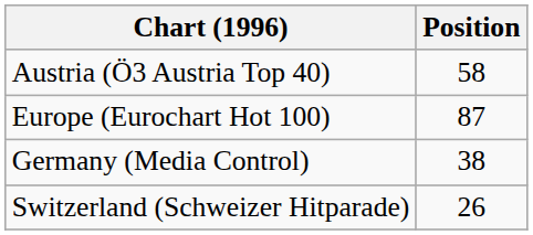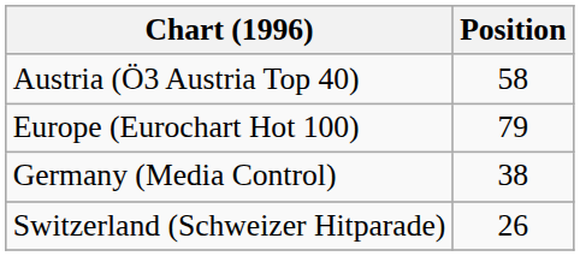Europe (Eurochart Hot 100) | Position: 87 -> 79
